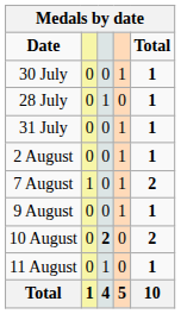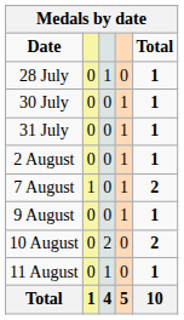rows swapped: 28 July <-> 30 July
10 August | column 3: bold -> normal
